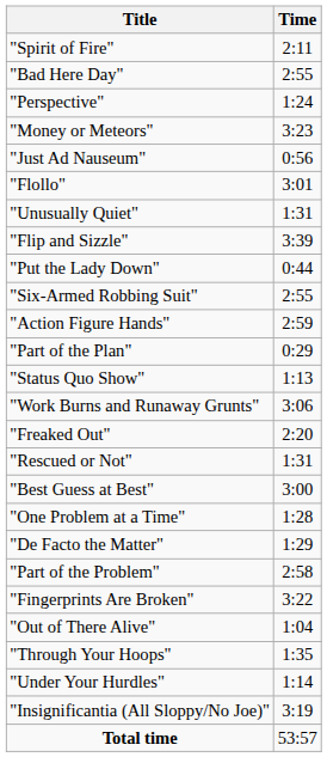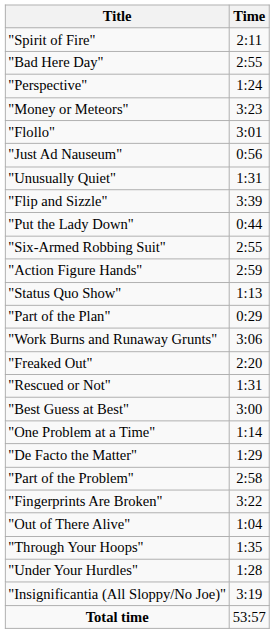rows swapped: "Flollo" <-> "Just Ad Nauseum"
rows swapped: "Status Quo Show" <-> "Part of the Plan"
"One Problem at a Time" | Time: 1:28 -> 1:14
"Under Your Hurdles" | Time: 1:14 -> 1:28
